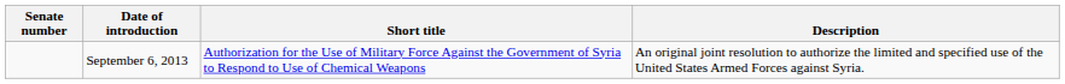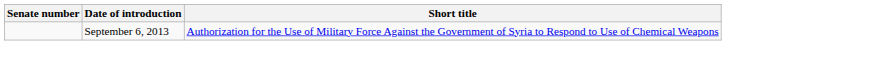- column: Description | An original joint resolution to authorize the limited and specified use of the United States Armed Forces against Syria.
